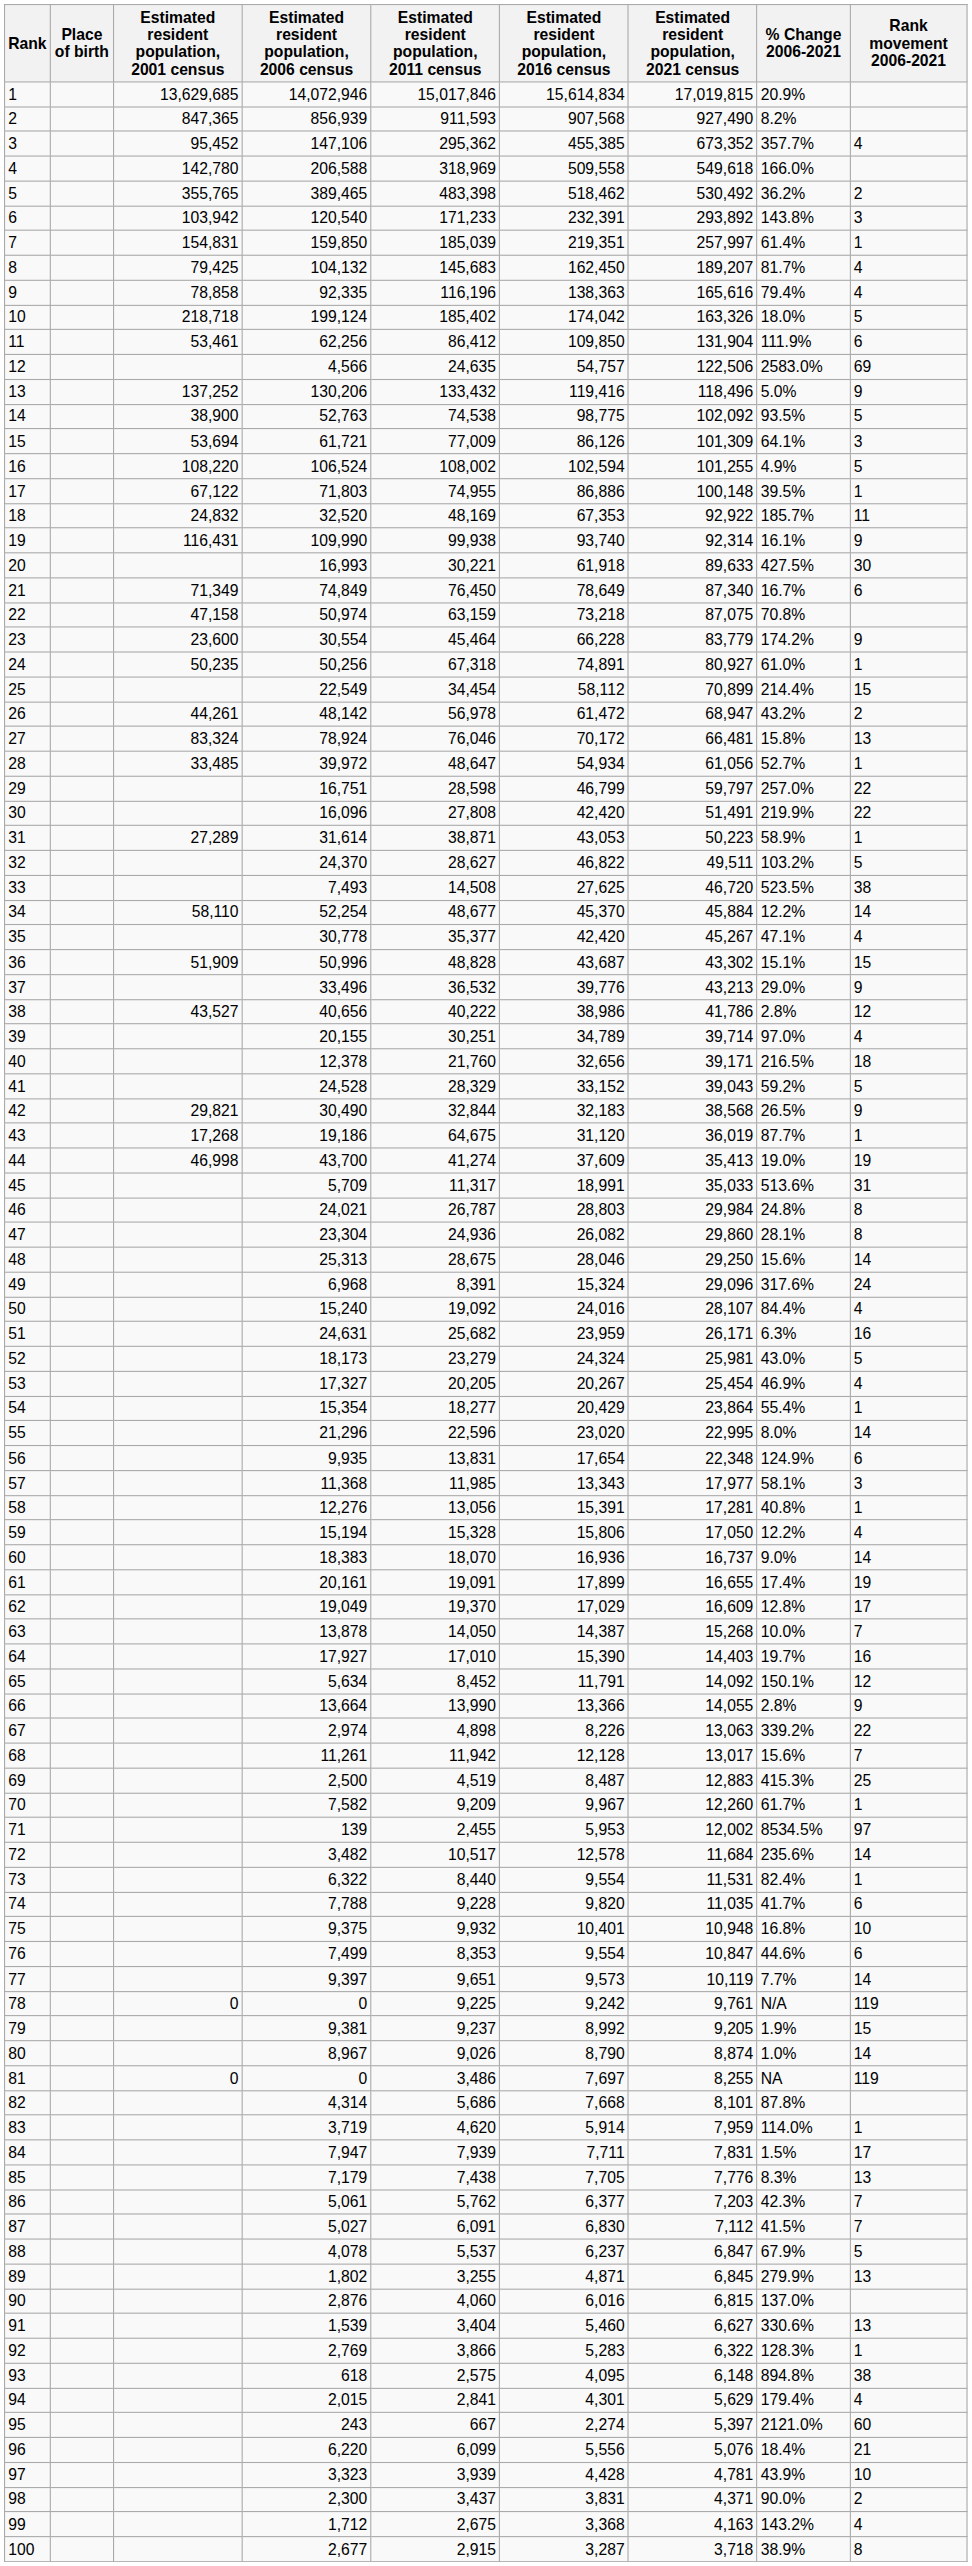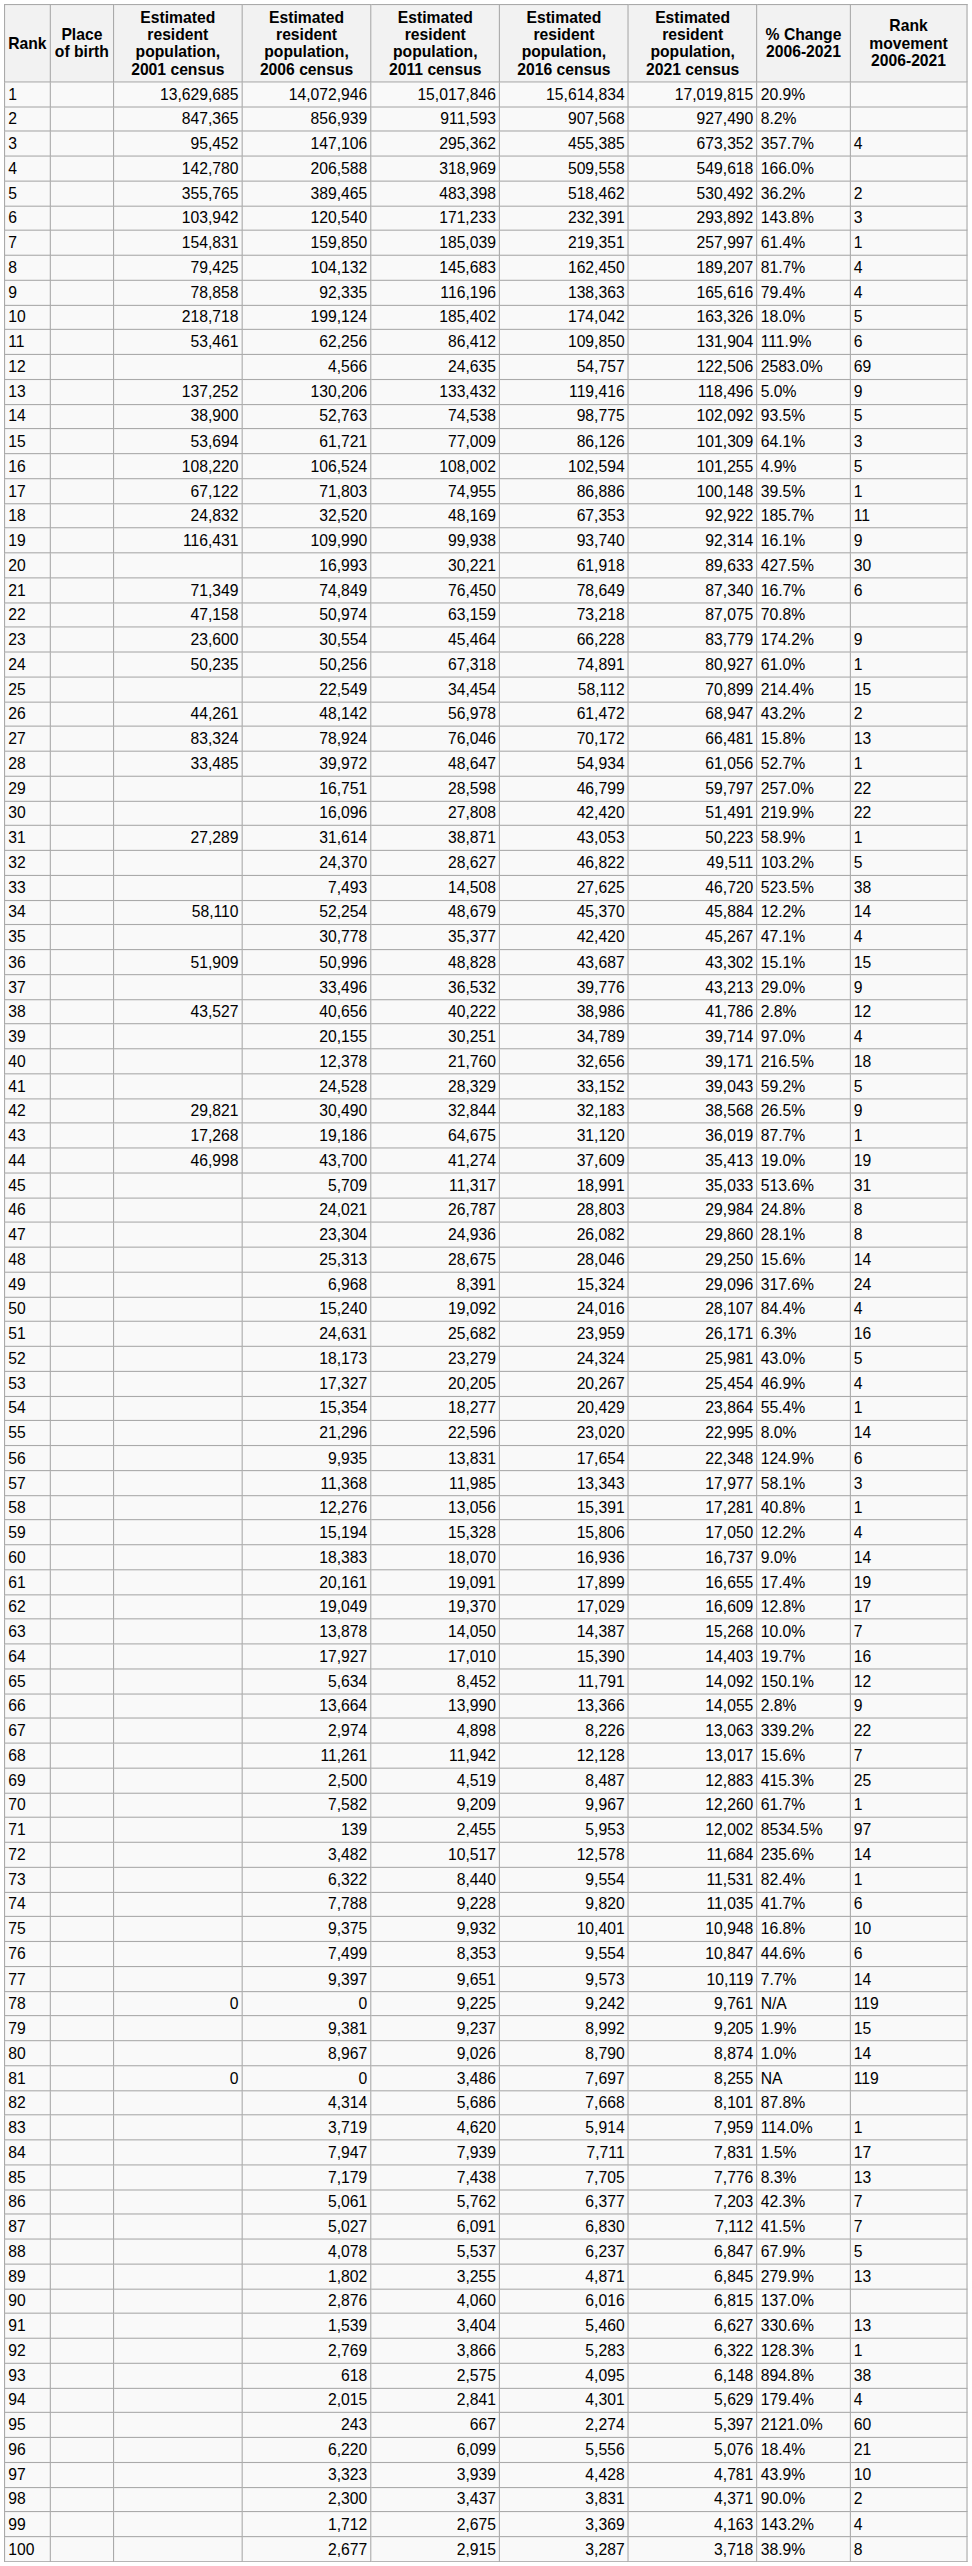34 | Estimated resident population, 2011 census: 48,677 -> 48,679
99 | Estimated resident population, 2016 census: 3,368 -> 3,369
